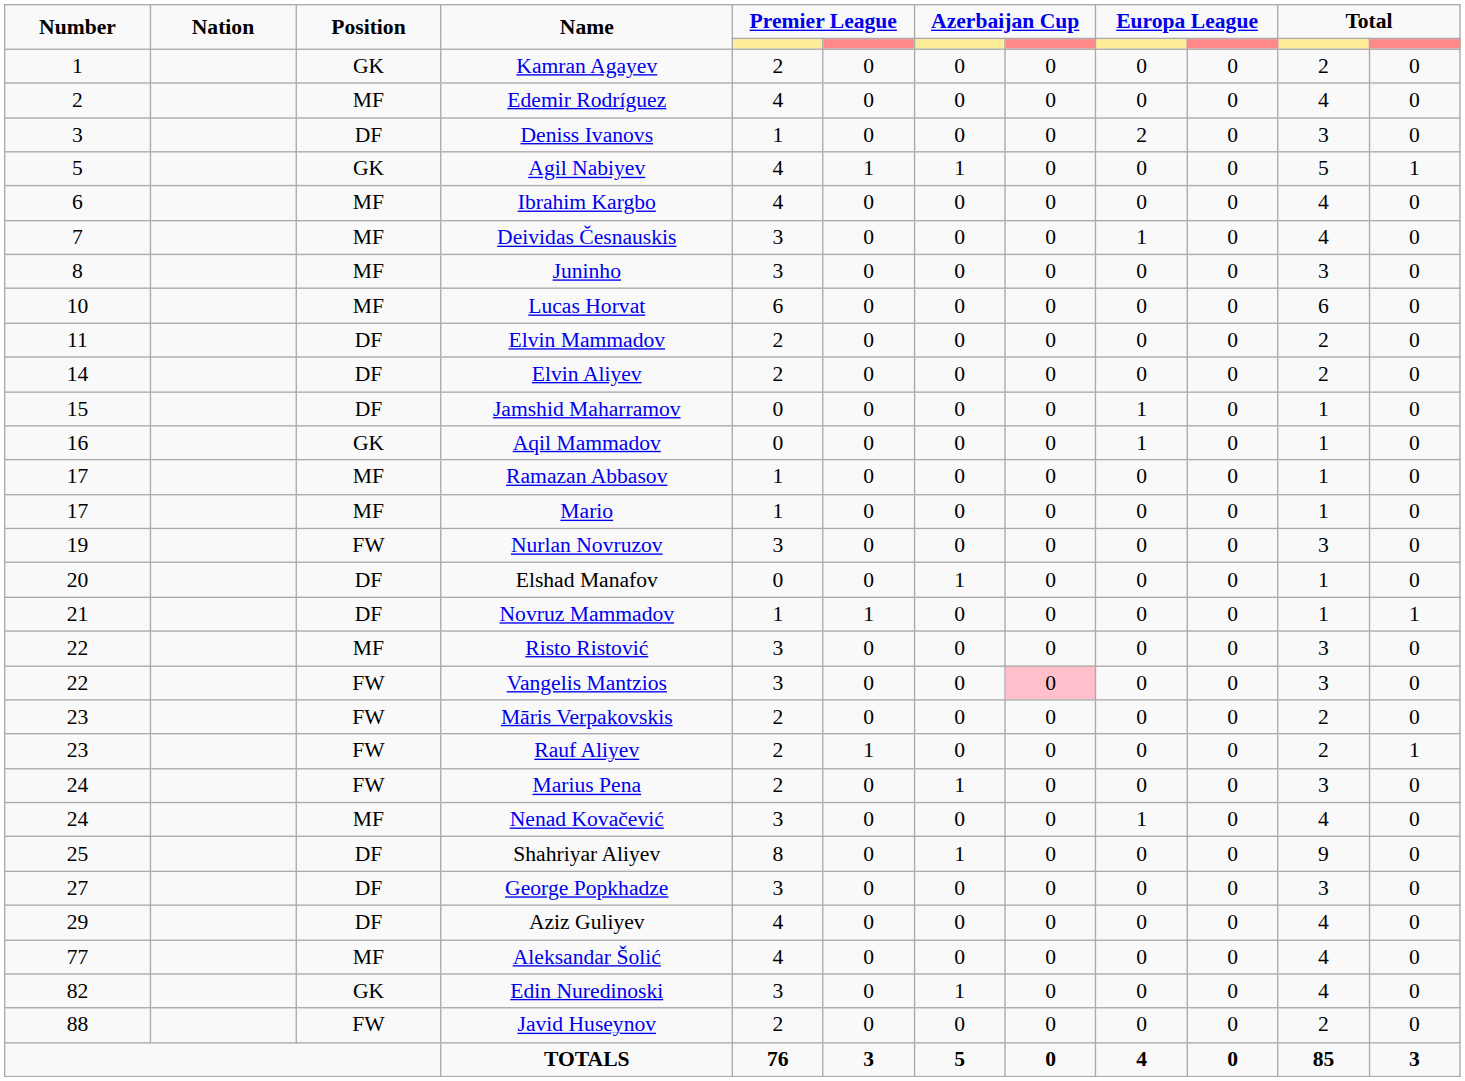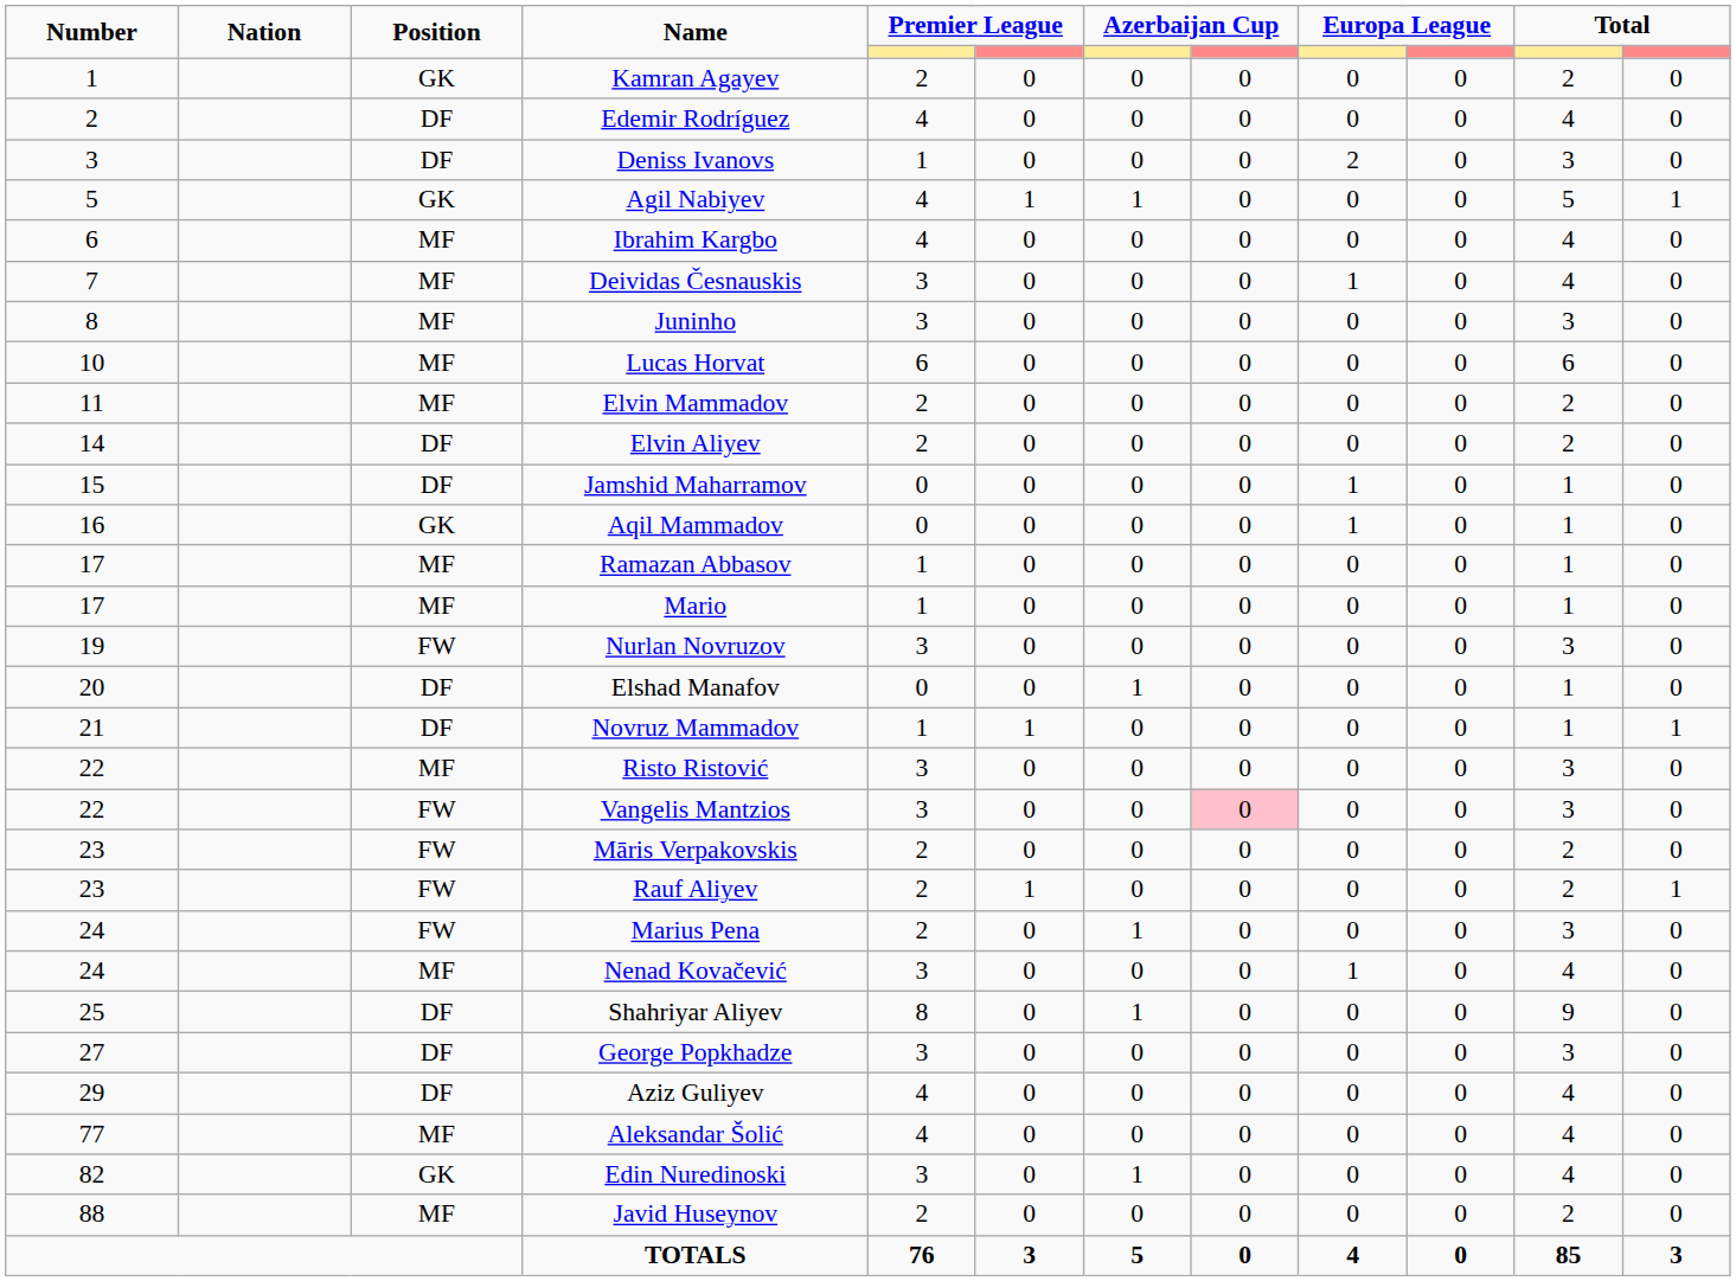Edemir Rodríguez | Position: MF -> DF
Elvin Mammadov | Position: DF -> MF
Javid Huseynov | Position: FW -> MF
